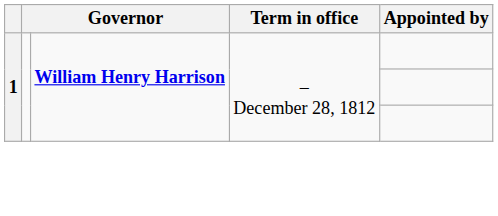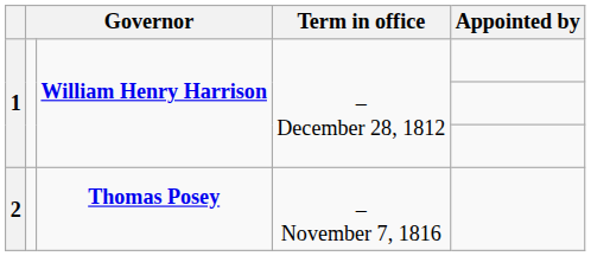+ row: 2 | Thomas Posey | – November 7, 1816
